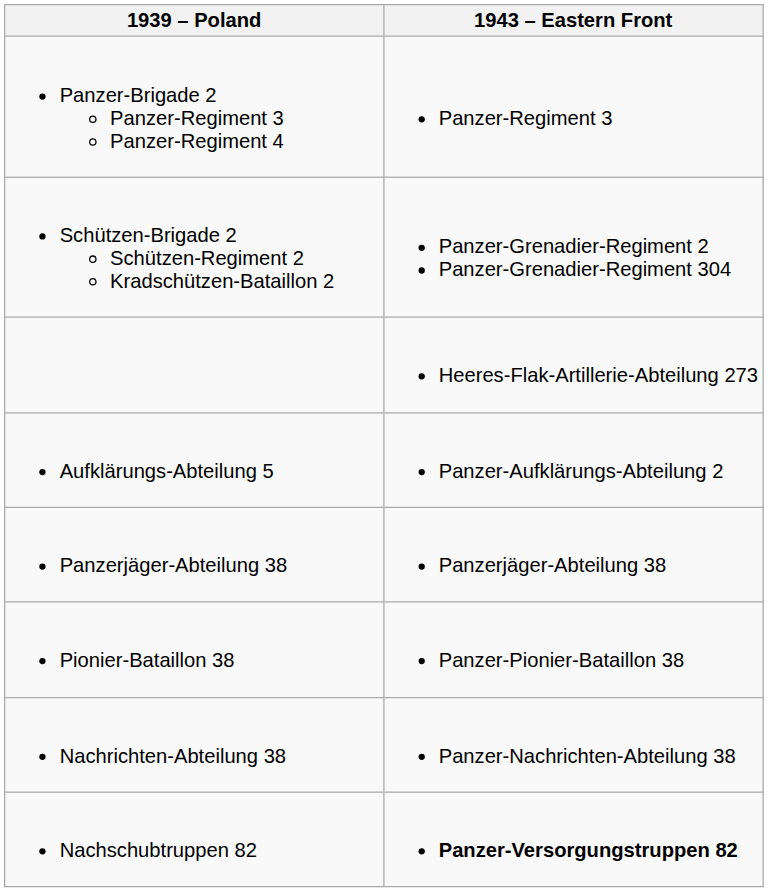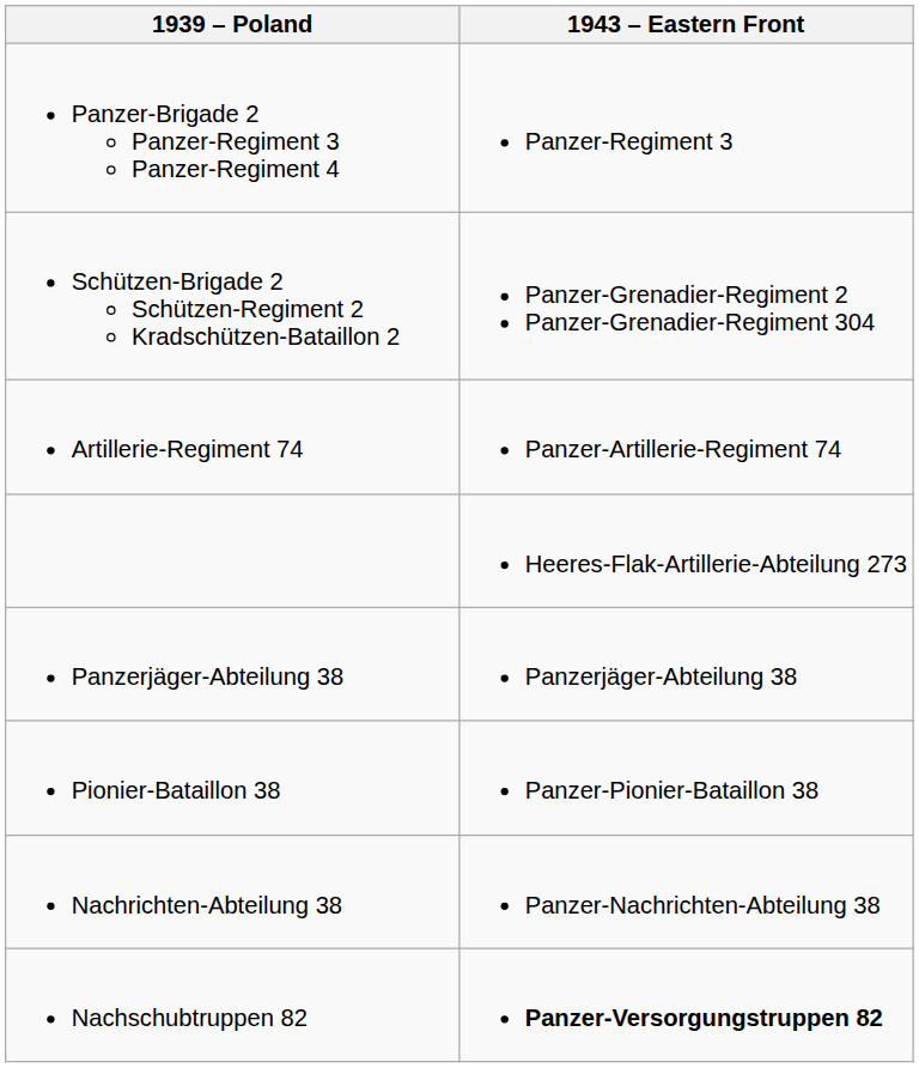+ row: Artillerie-Regiment 74 | Panzer-Artillerie-Regiment 74
- row: Aufklärungs-Abteilung 5 | Panzer-Aufklärungs-Abteilung 2
